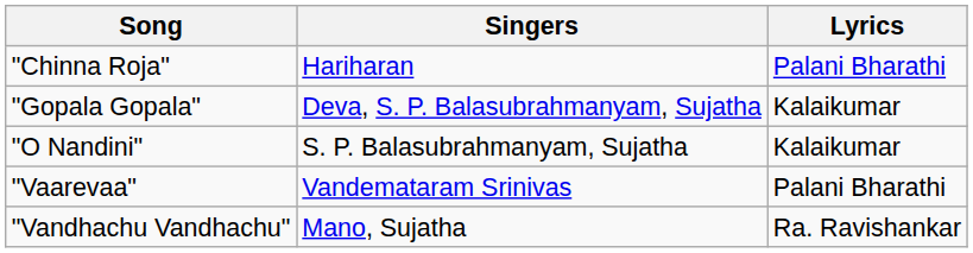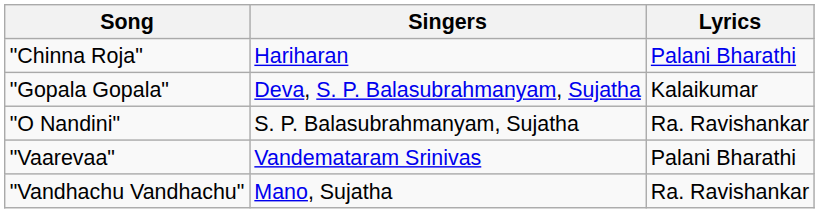"O Nandini" | Lyrics: Kalaikumar -> Ra. Ravishankar
